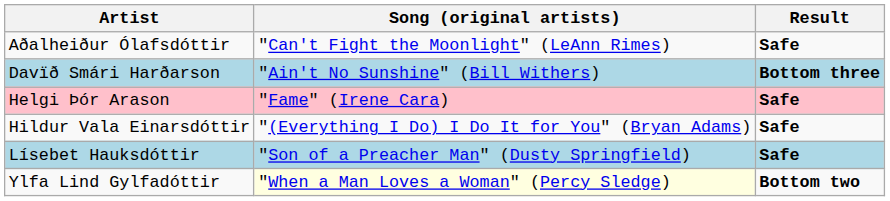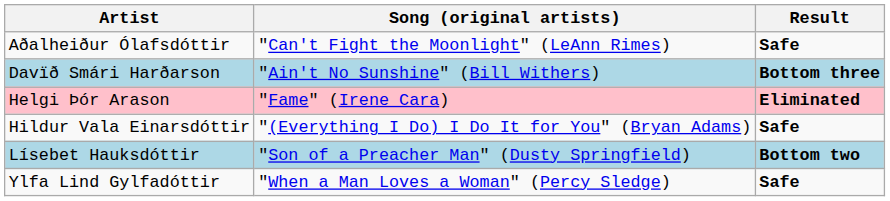Helgi Þór Arason | Result: Safe -> Eliminated
Lísebet Hauksdóttir | Result: Safe -> Bottom two
Ylfa Lind Gylfadóttir | Song (original artists): lightyellow background -> no background
Ylfa Lind Gylfadóttir | Result: Bottom two -> Safe
